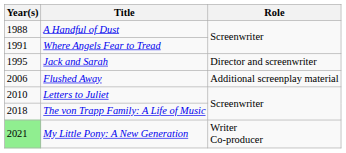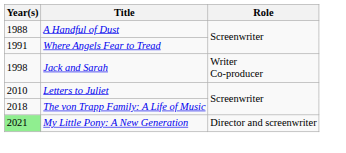Jack and Sarah | Year(s): 1995 -> 1998
Jack and Sarah | Role: Director and screenwriter -> Writer Co-producer
- row: 2006 | Flushed Away | Additional screenplay material
My Little Pony: A New Generation | Role: Writer Co-producer -> Director and screenwriter
